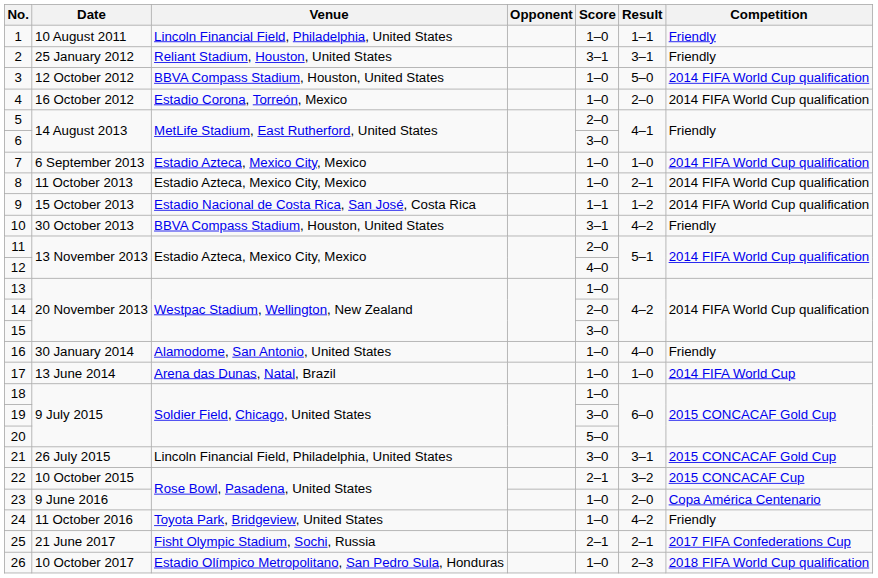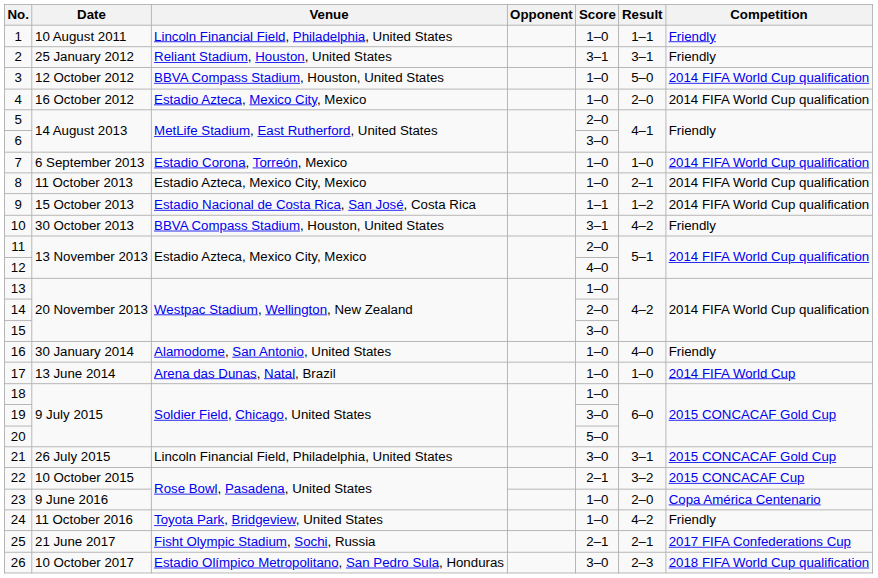4 | Venue: Estadio Corona, Torreón, Mexico -> Estadio Azteca, Mexico City, Mexico
7 | Venue: Estadio Azteca, Mexico City, Mexico -> Estadio Corona, Torreón, Mexico
26 | Score: 1–0 -> 3–0
